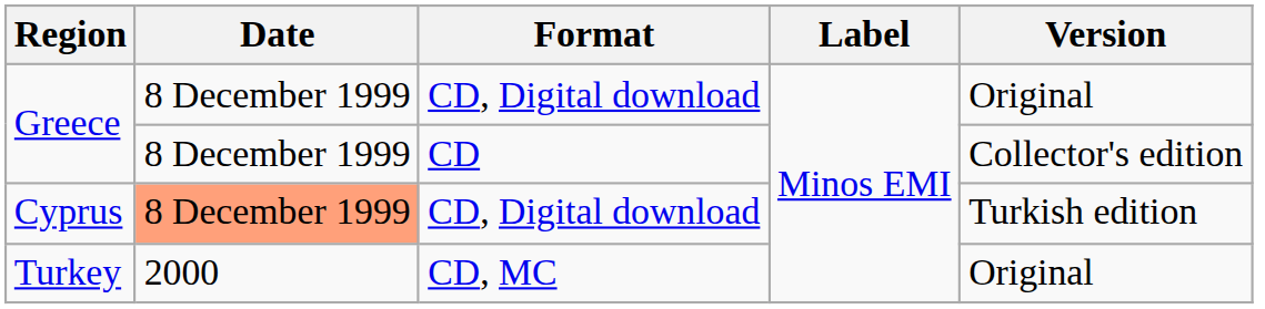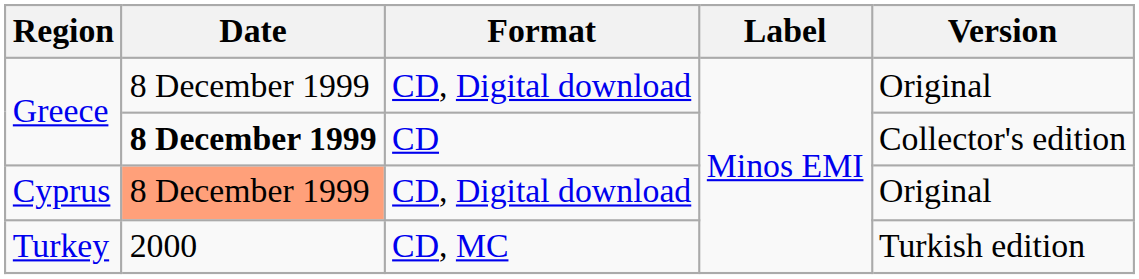Greece / CD | Date: normal -> bold
Cyprus | Version: Turkish edition -> Original
Turkey | Version: Original -> Turkish edition
